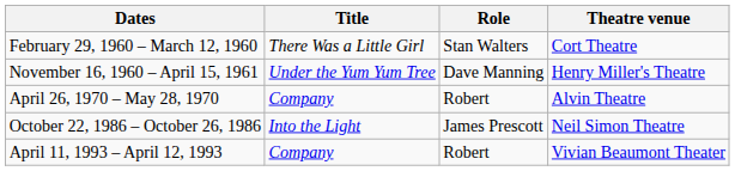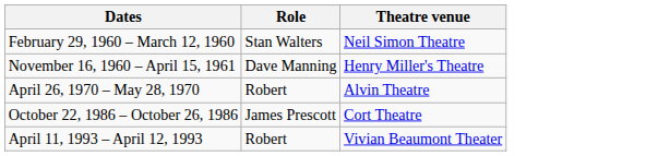- column: Title | There Was a Little Girl | Under the Yum Yum Tree | Company | Into the Light | Company
February 29, 1960 – March 12, 1960 | Theatre venue: Cort Theatre -> Neil Simon Theatre
October 22, 1986 – October 26, 1986 | Theatre venue: Neil Simon Theatre -> Cort Theatre
